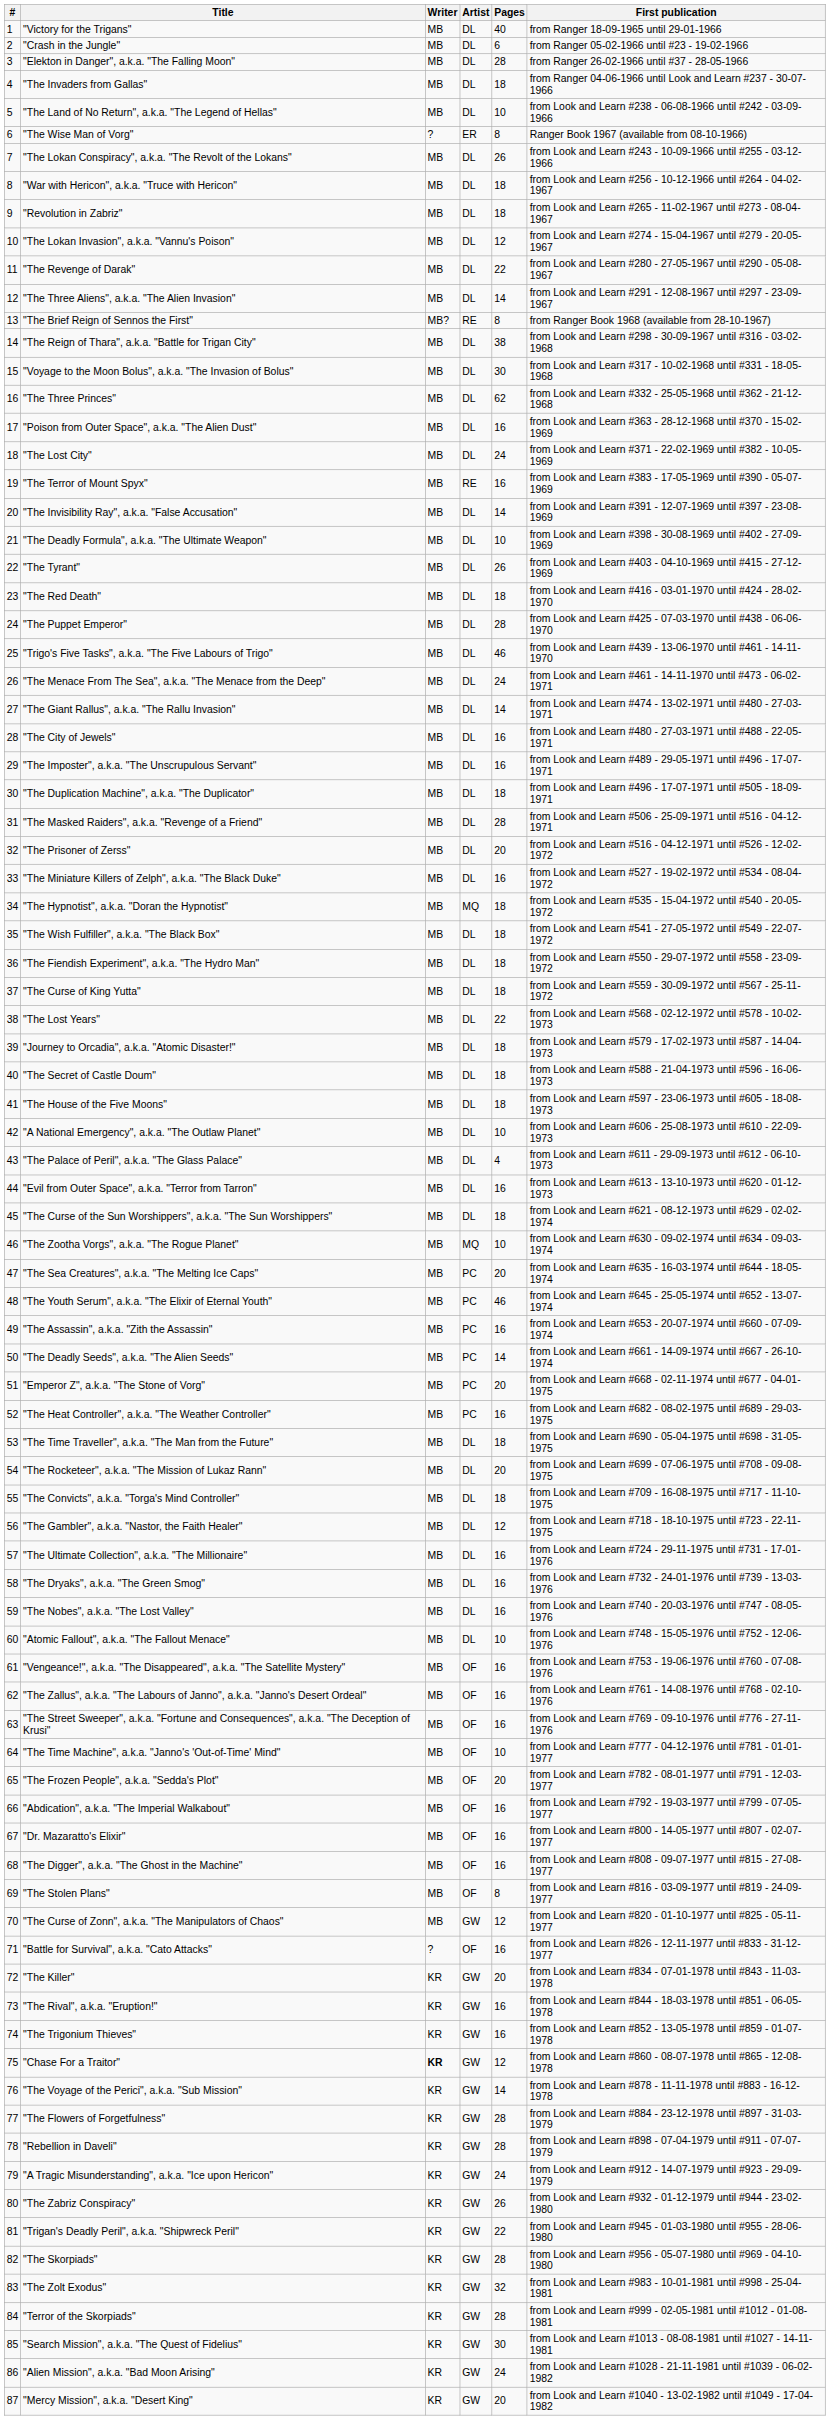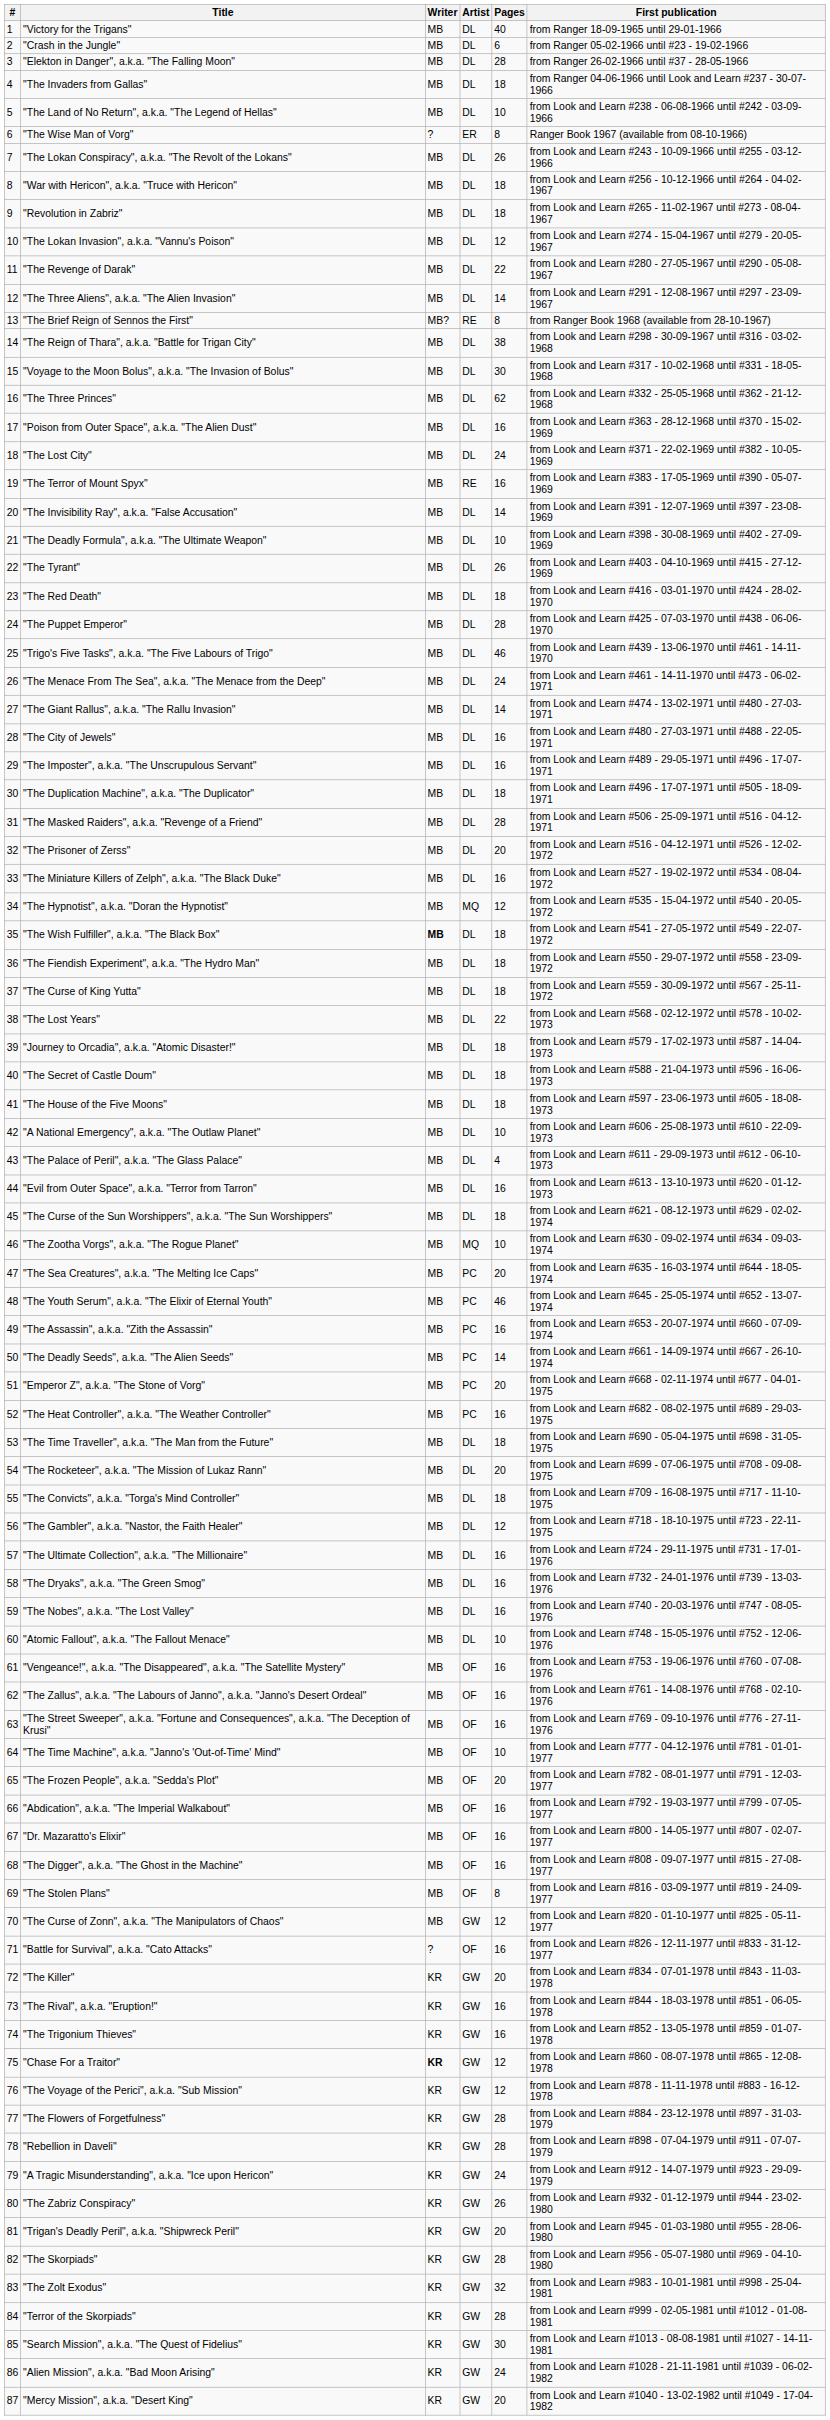"The Hypnotist", a.k.a. "Doran the Hypnotist" | Pages: 18 -> 12
"The Wish Fulfiller", a.k.a. "The Black Box" | Writer: normal -> bold
"The Voyage of the Perici", a.k.a. "Sub Mission" | Pages: 14 -> 12
"Trigan's Deadly Peril", a.k.a. "Shipwreck Peril" | Pages: 22 -> 20
